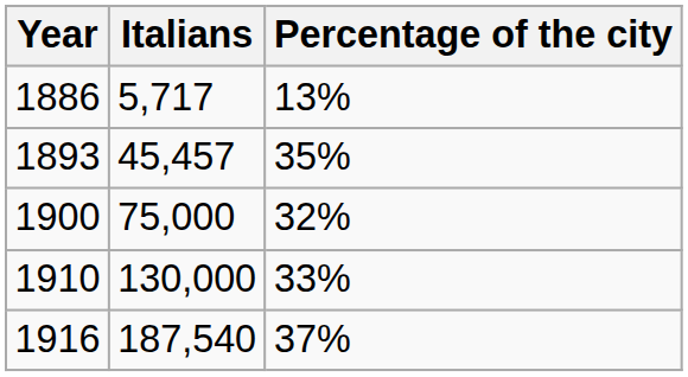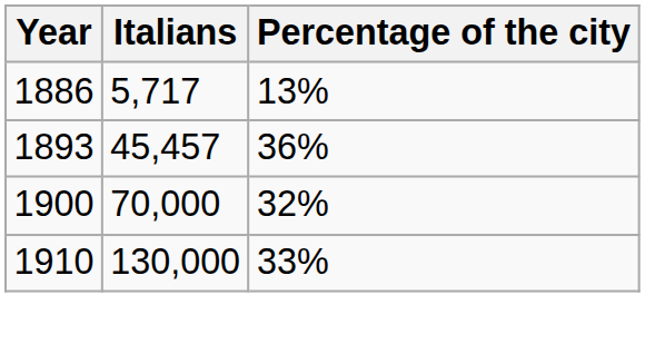1893 | Percentage of the city: 35% -> 36%
1900 | Italians: 75,000 -> 70,000
- row: 1916 | 187,540 | 37%
